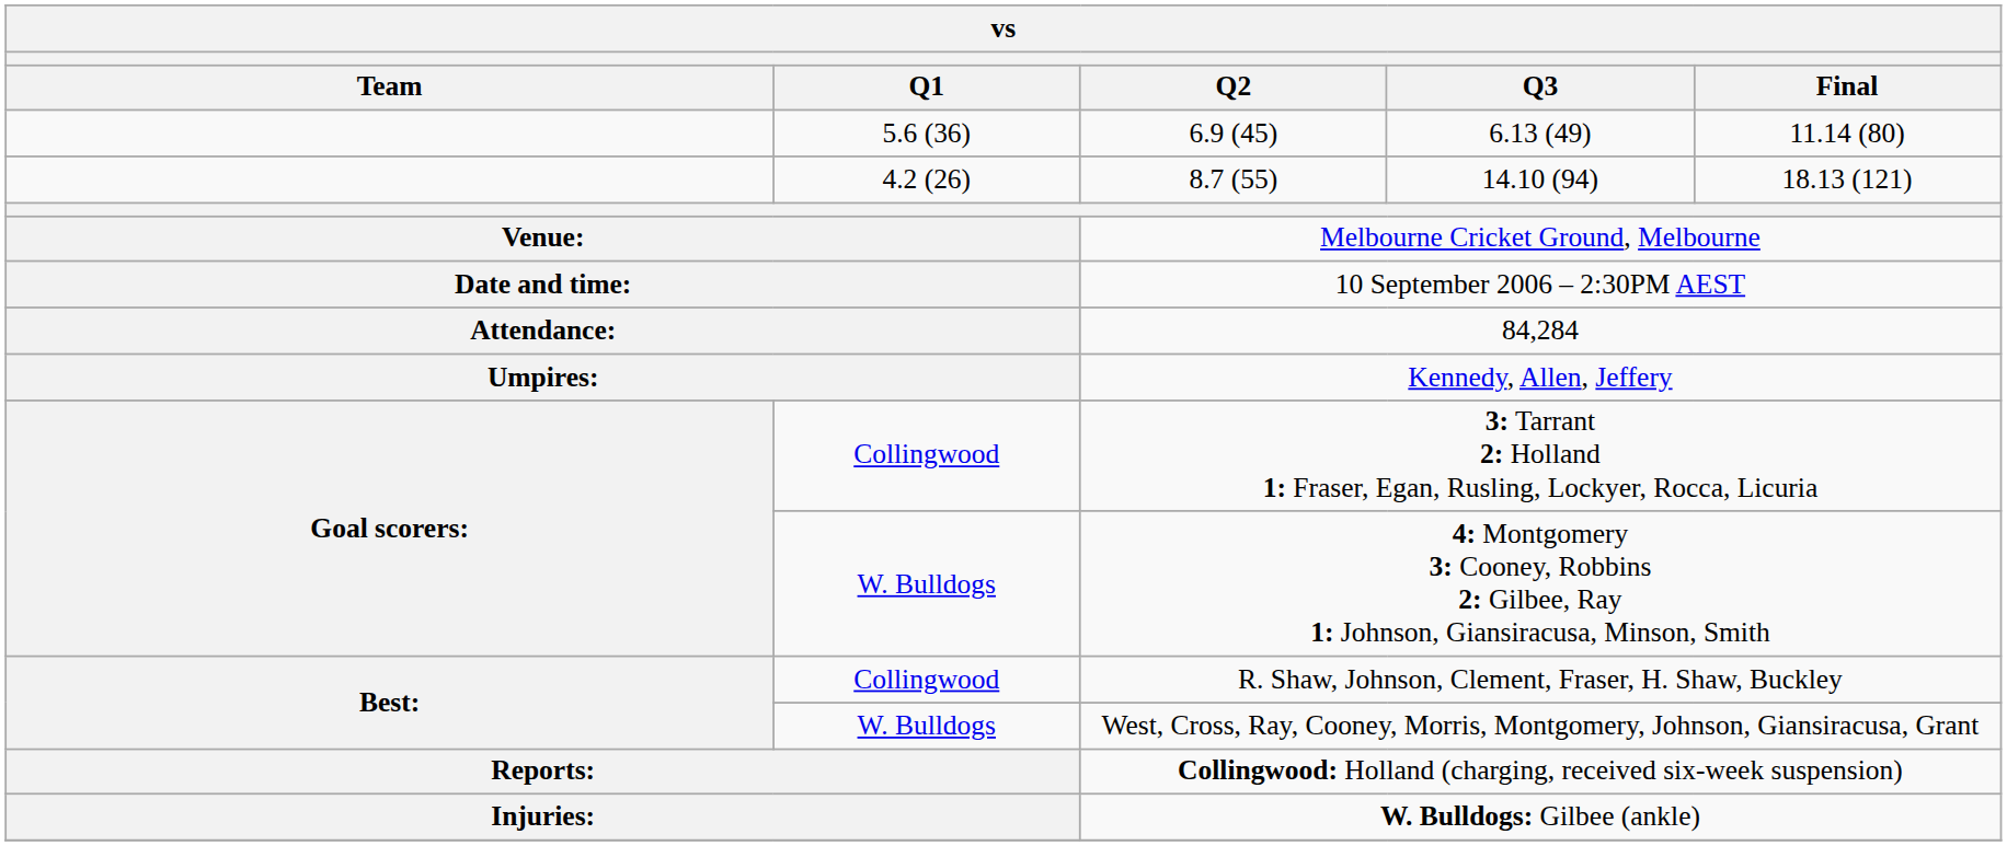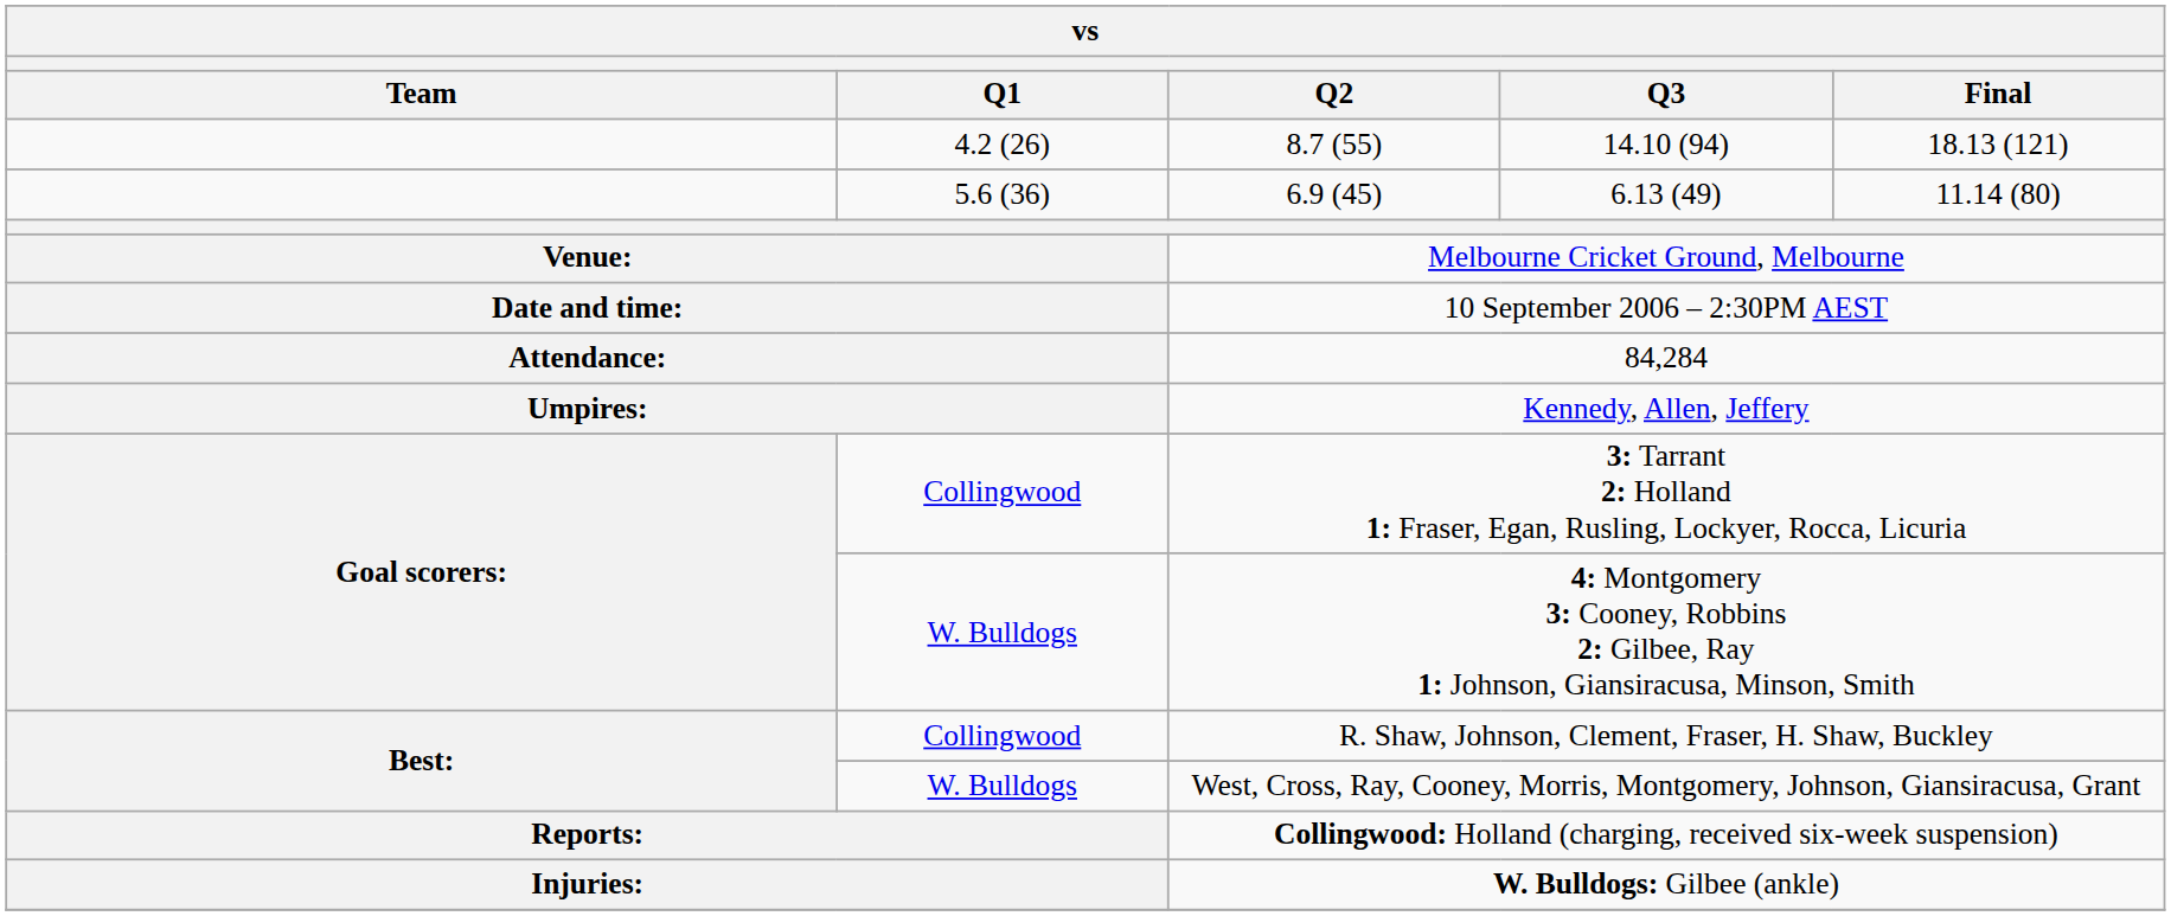rows swapped: 6.9 (45) <-> 8.7 (55)
